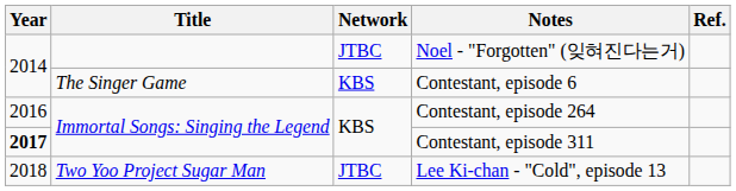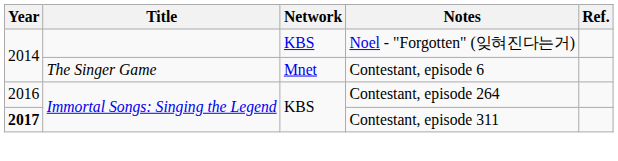Noel - "Forgotten" (잊혀진다는거) | Network: JTBC -> KBS
Contestant, episode 6 | Network: KBS -> Mnet
- row: 2018 | Two Yoo Project Sugar Man | JTBC | Lee Ki-chan - "Cold", episode 13
